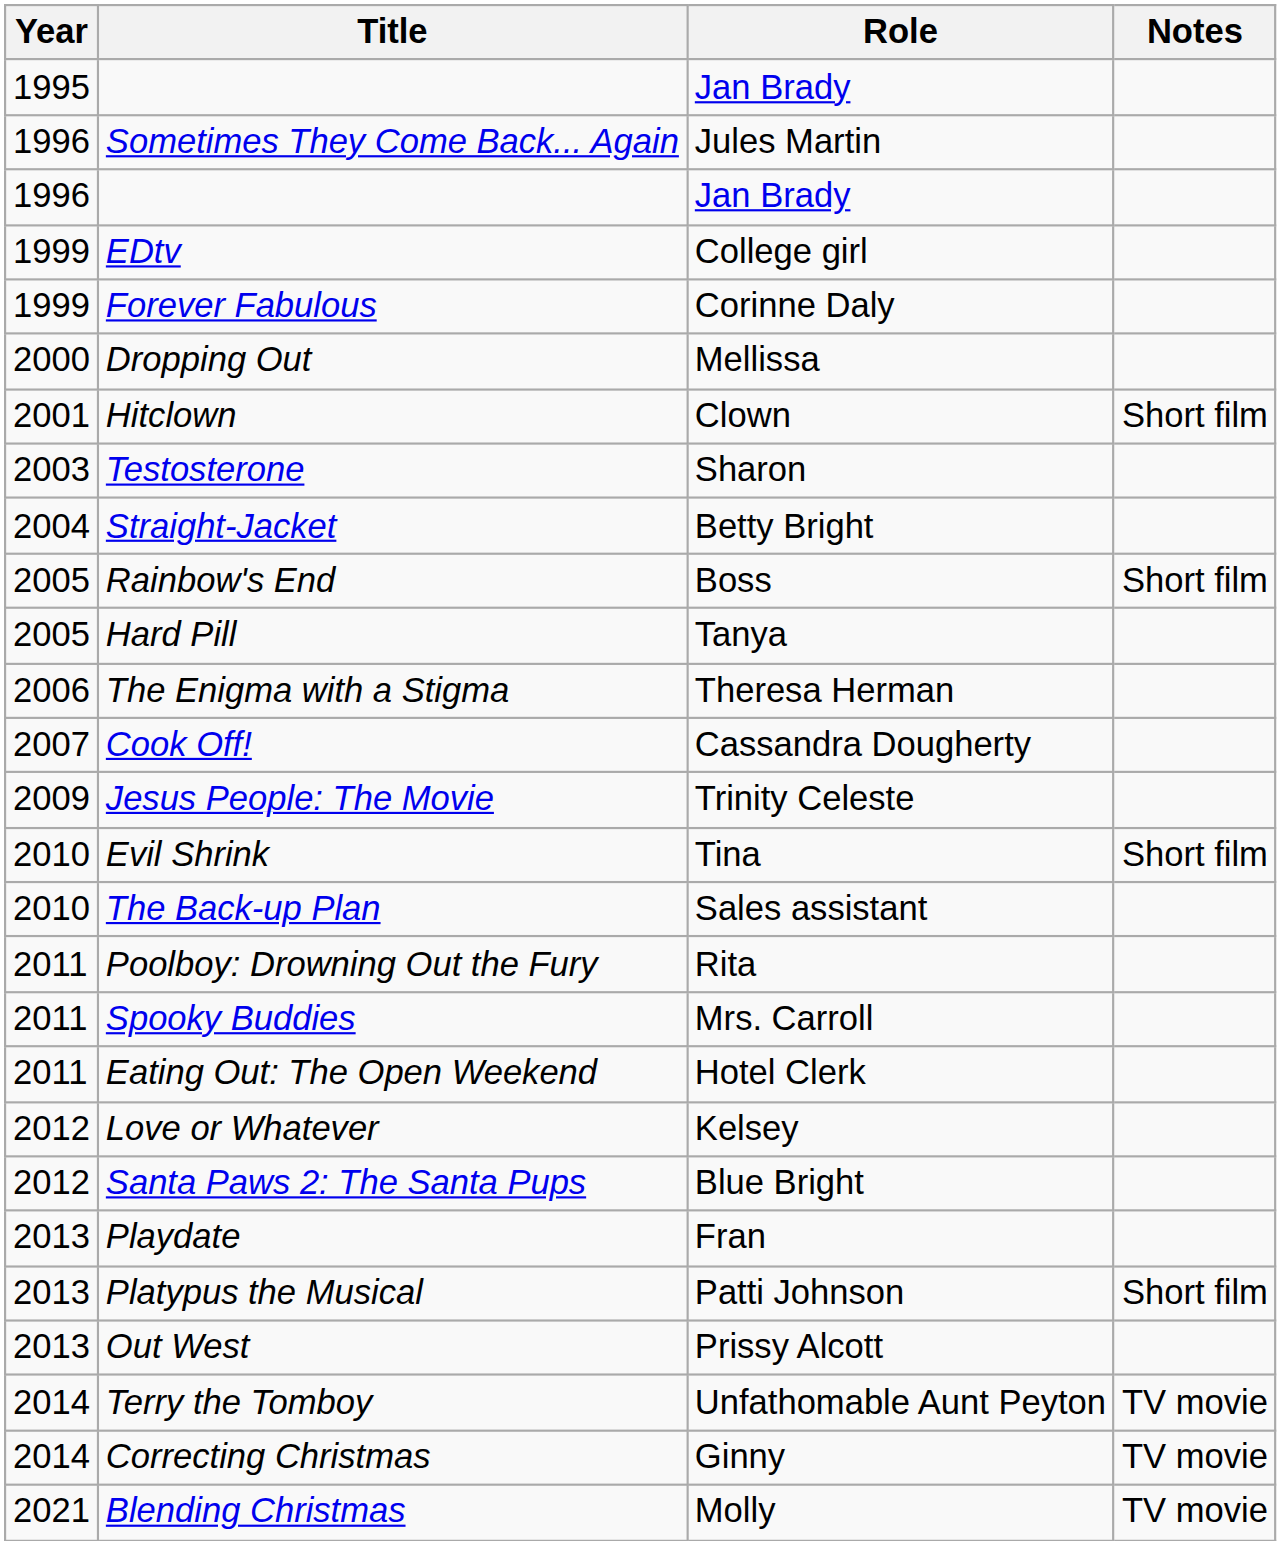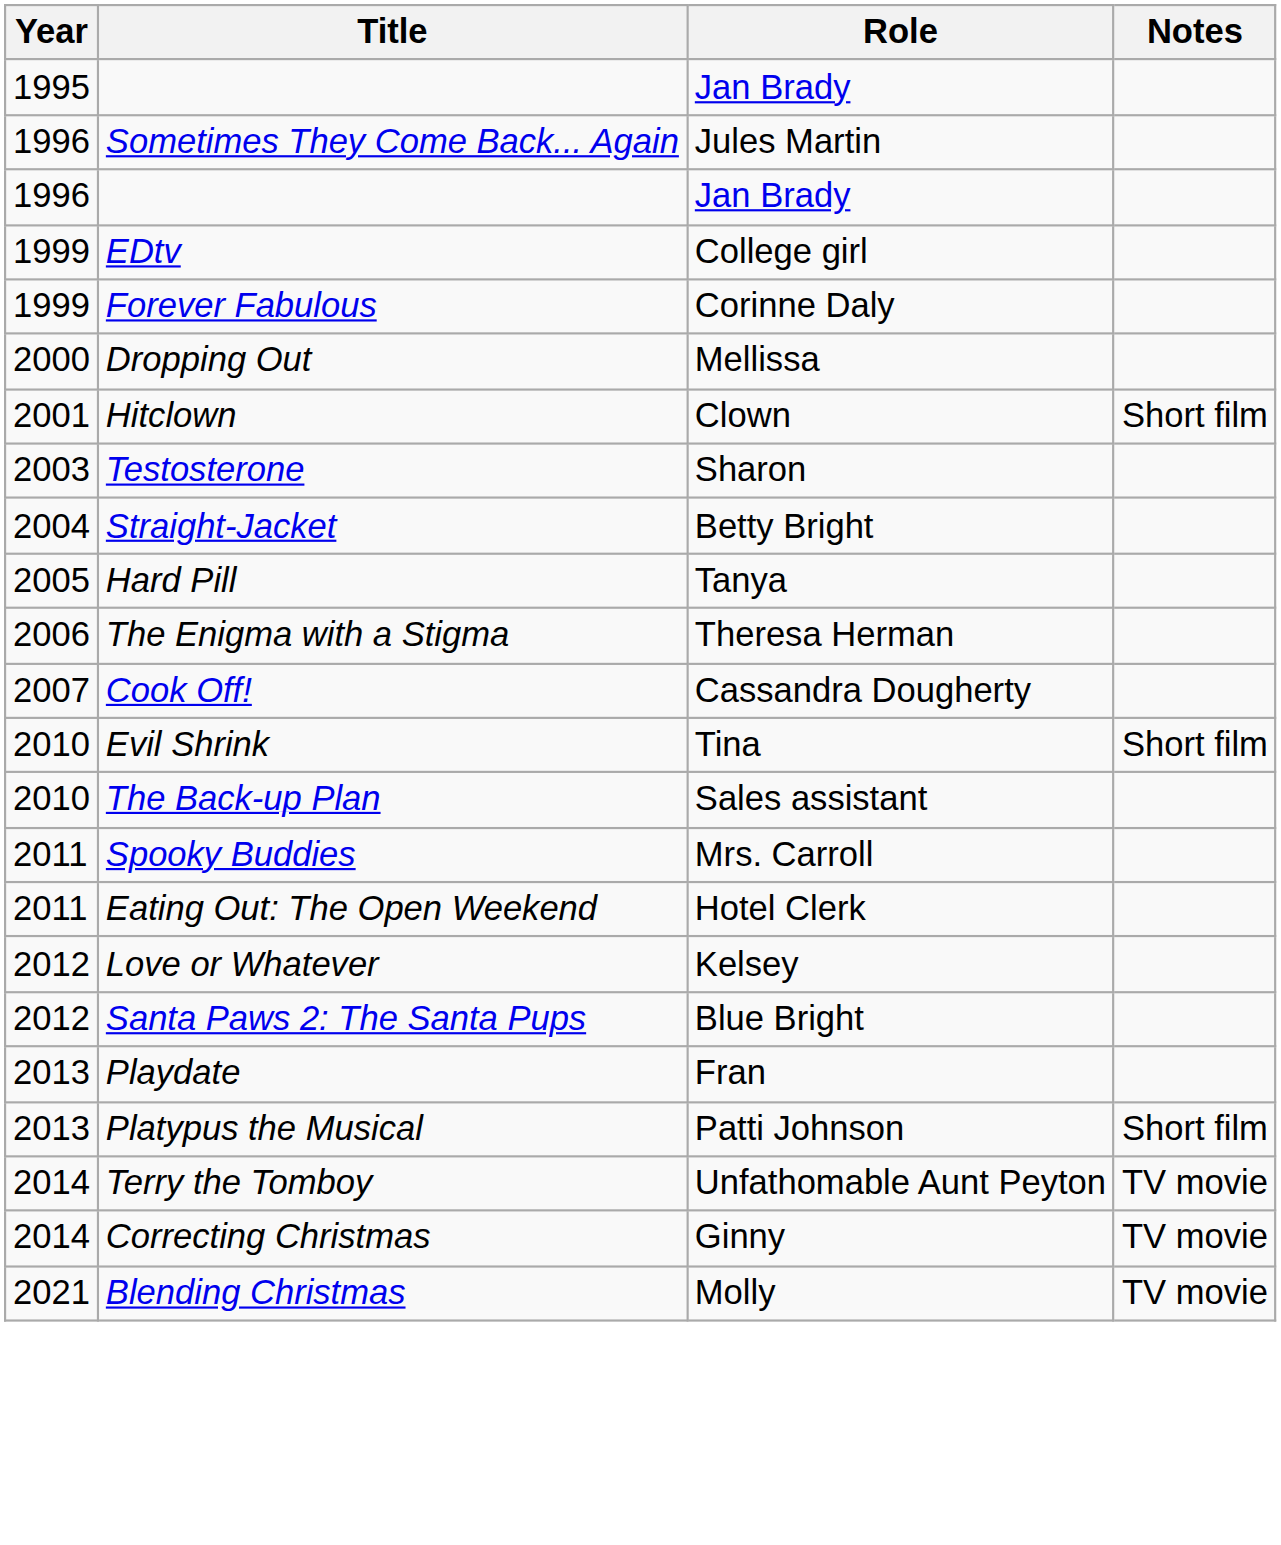- row: 2005 | Rainbow's End | Boss | Short film
- row: 2009 | Jesus People: The Movie | Trinity Celeste
- row: 2011 | Poolboy: Drowning Out the Fury | Rita
- row: 2013 | Out West | Prissy Alcott
